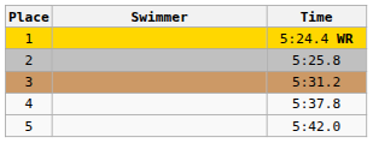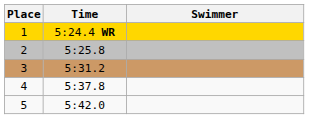columns swapped: Swimmer <-> Time
